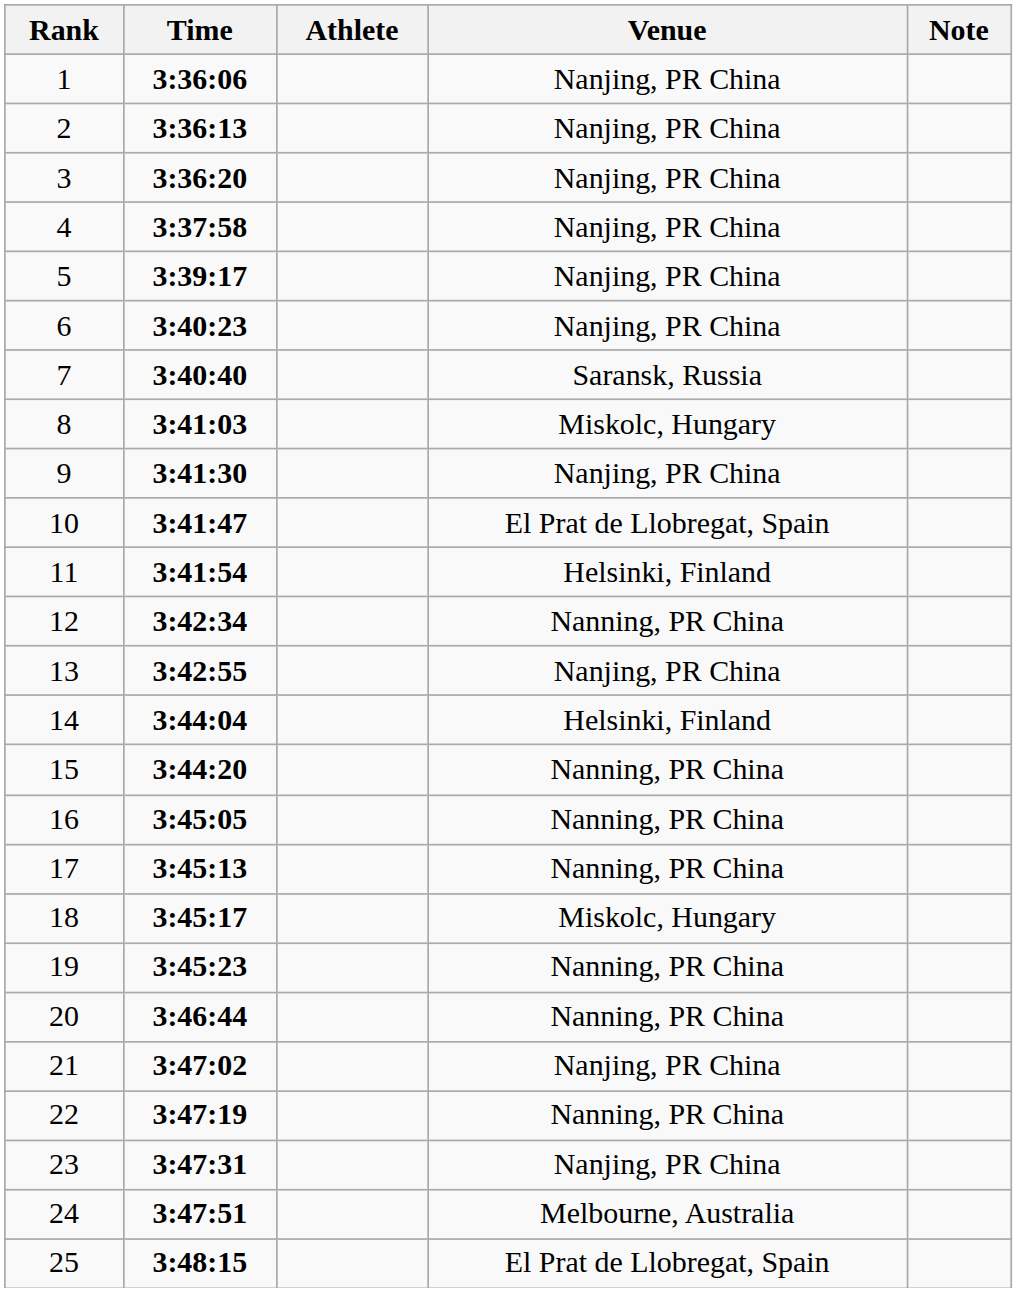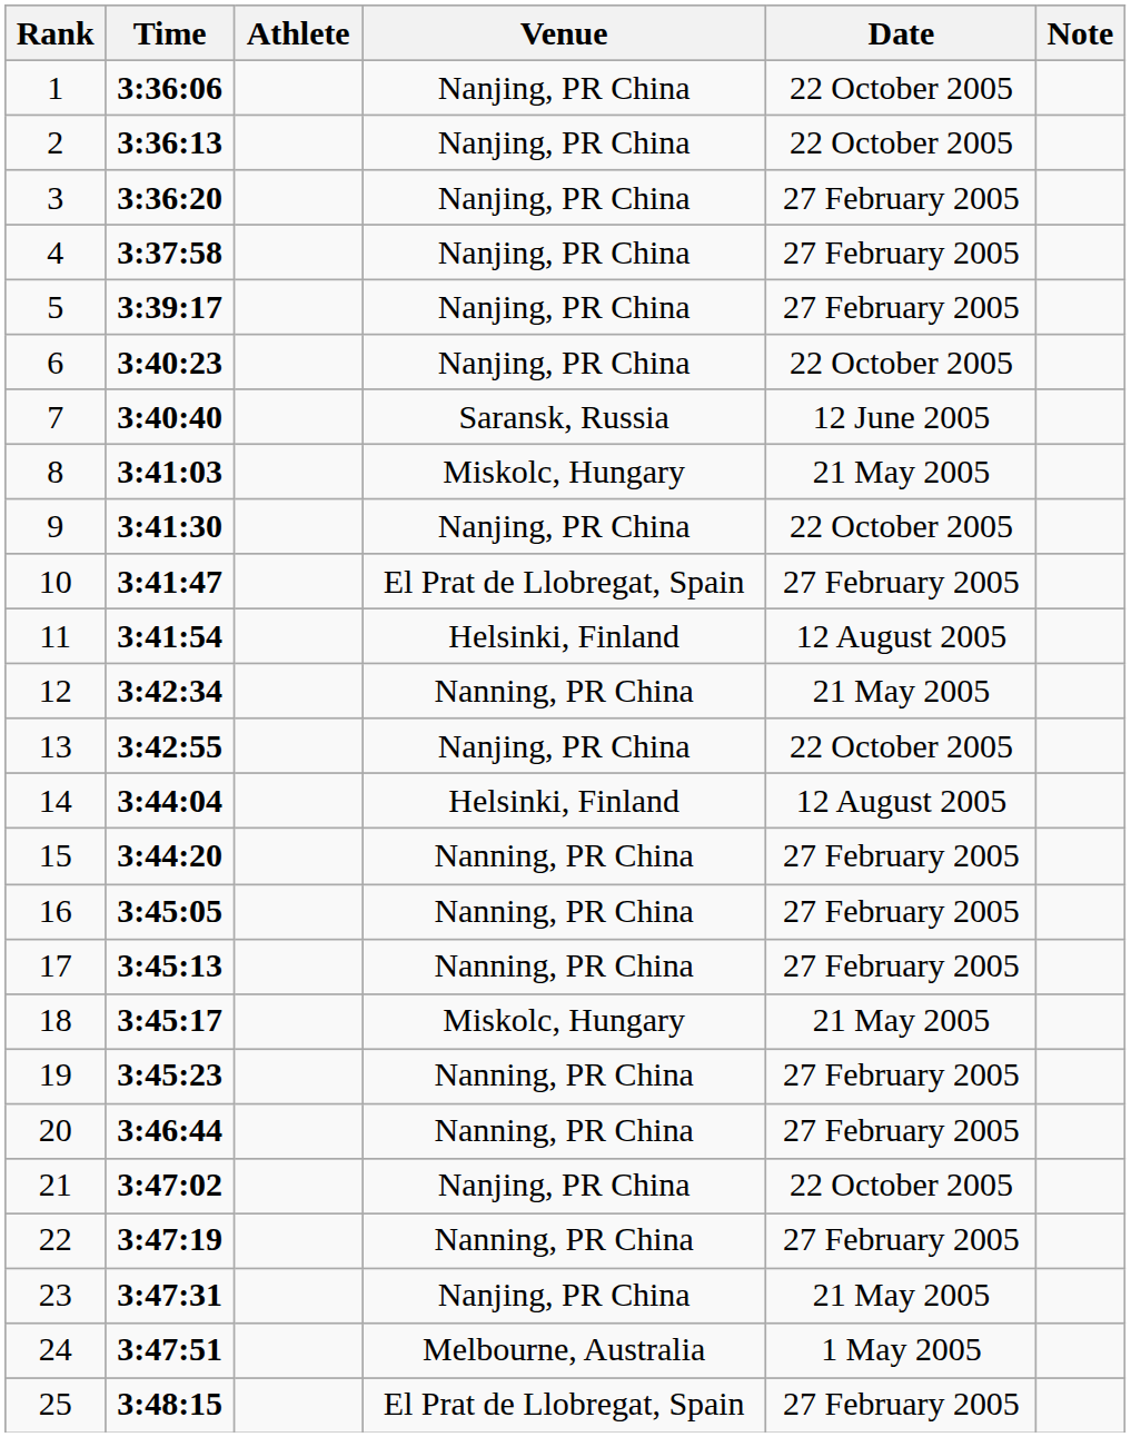+ column: Date | 22 October 2005 | 22 October 2005 | 27 February 2005 | 27 February 2005 | 27 February 2005 | 22 October 2005 | 12 June 2005 | 21 May 2005 | 22 October 2005 | 27 February 2005 | 12 August 2005 | 21 May 2005 | 22 October 2005 | 12 August 2005 | 27 February 2005 | 27 February 2005 | 27 February 2005 | 21 May 2005 | 27 February 2005 | 27 February 2005 | 22 October 2005 | 27 February 2005 | 21 May 2005 | 1 May 2005 | 27 February 2005
